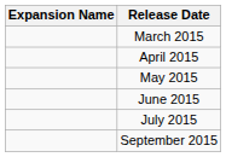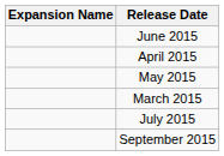rows swapped: March 2015 <-> June 2015
